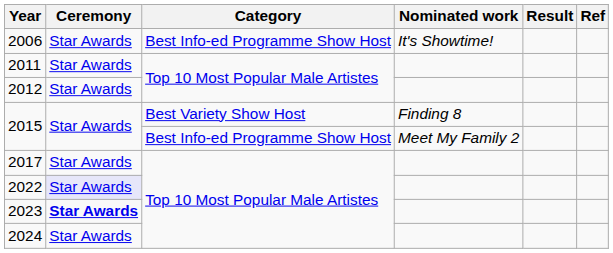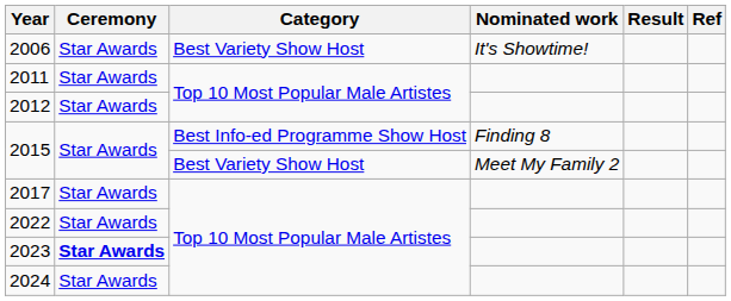2006 | Category: Best Info-ed Programme Show Host -> Best Variety Show Host
2015 / Finding 8 | Category: Best Variety Show Host -> Best Info-ed Programme Show Host
2015 / Meet My Family 2 | Category: Best Info-ed Programme Show Host -> Best Variety Show Host
2022 | Ceremony: lavender background -> no background
